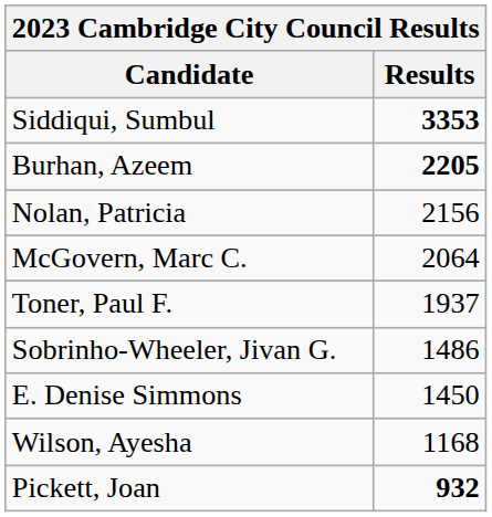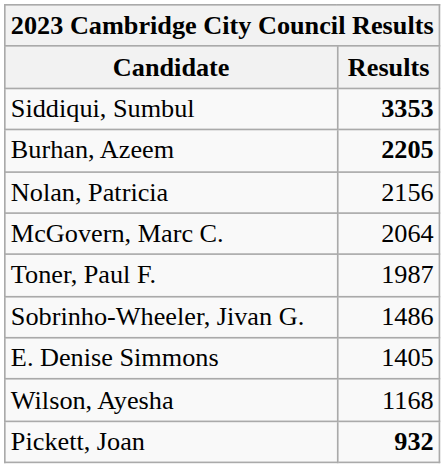Toner, Paul F. | column 2: 1937 -> 1987
E. Denise Simmons | column 2: 1450 -> 1405
